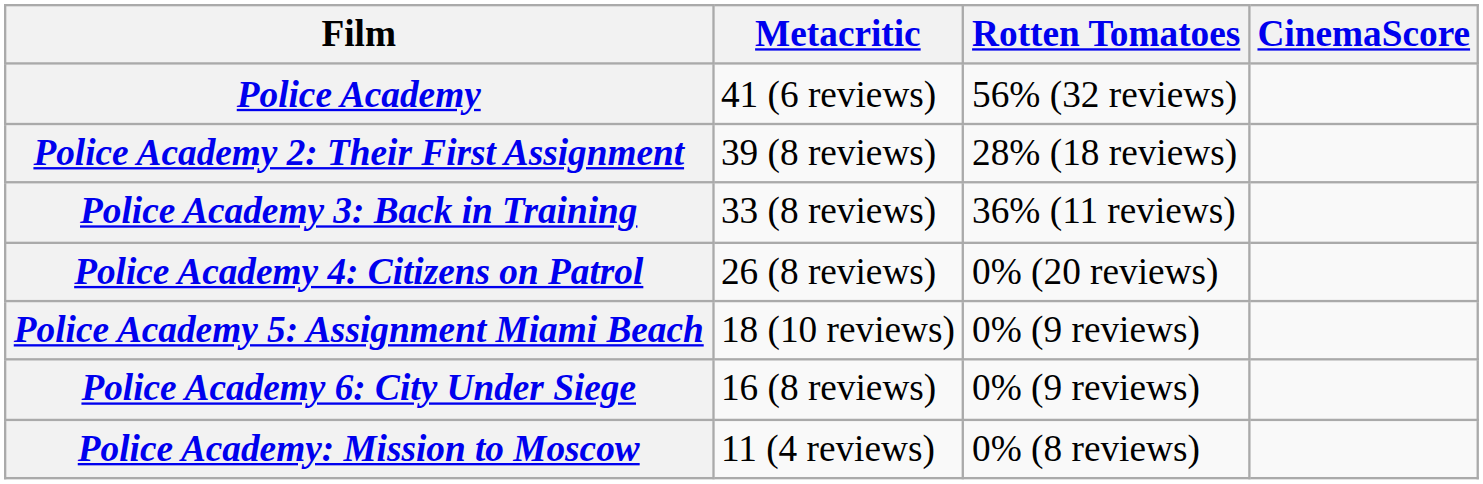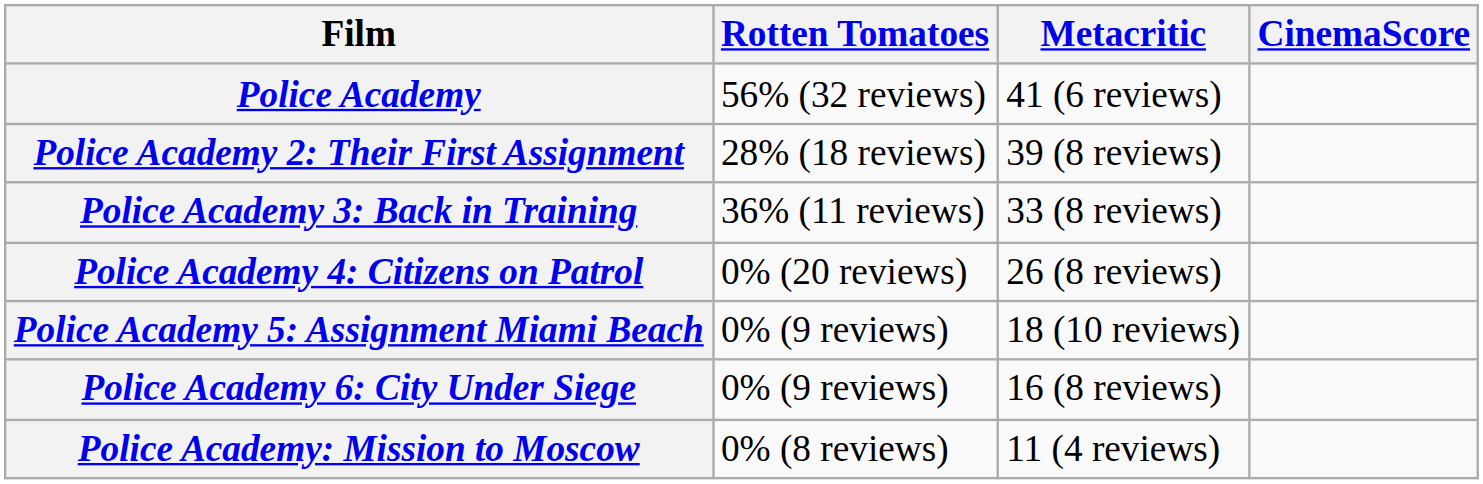columns swapped: Rotten Tomatoes <-> Metacritic
